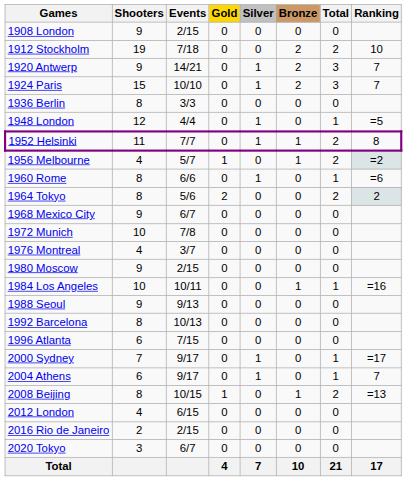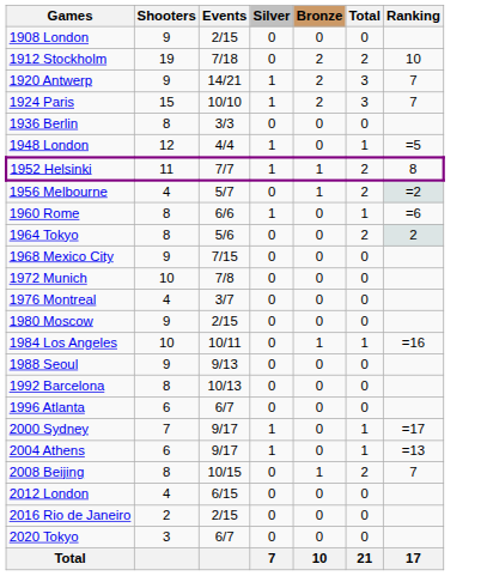- column: Gold | 0 | 0 | 0 | 0 | 0 | 0 | 0 | 1 | 0 | 2 | 0 | 0 | 0 | 0 | 0 | 0 | 0 | 0 | 0 | 0 | 1 | 0 | 0 | 0 | 4
1968 Mexico City | Events: 6/7 -> 7/15
1996 Atlanta | Events: 7/15 -> 6/7
2004 Athens | Ranking: 7 -> =13
2008 Beijing | Ranking: =13 -> 7
